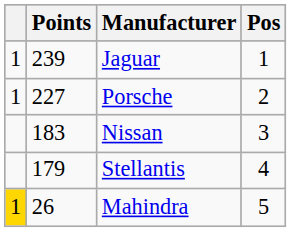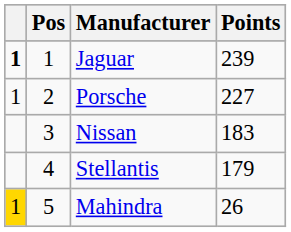columns swapped: Pos <-> Points
Jaguar | column 1: normal -> bold
